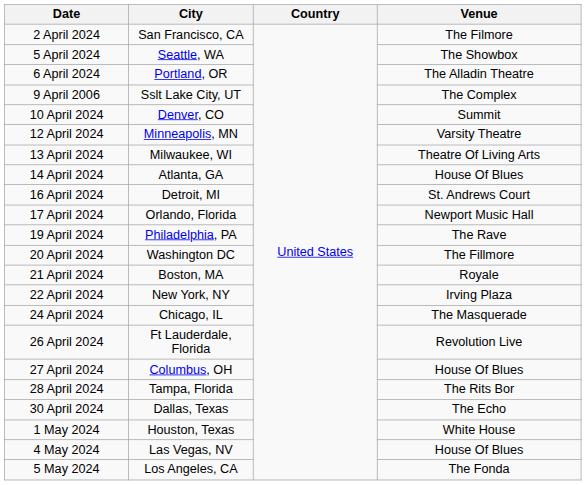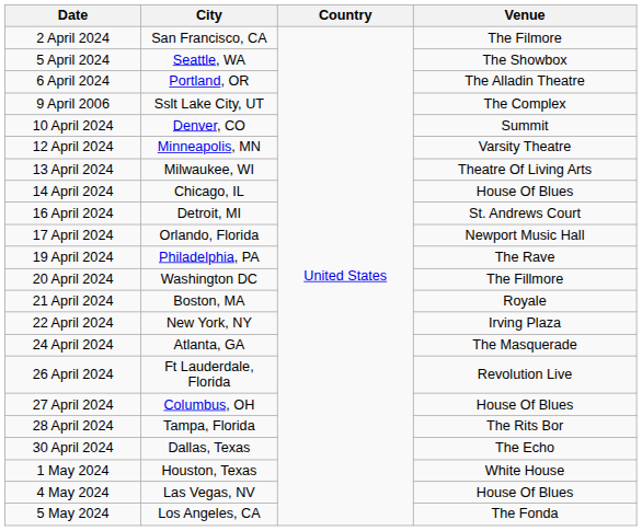14 April 2024 | City: Atlanta, GA -> Chicago, IL
24 April 2024 | City: Chicago, IL -> Atlanta, GA
